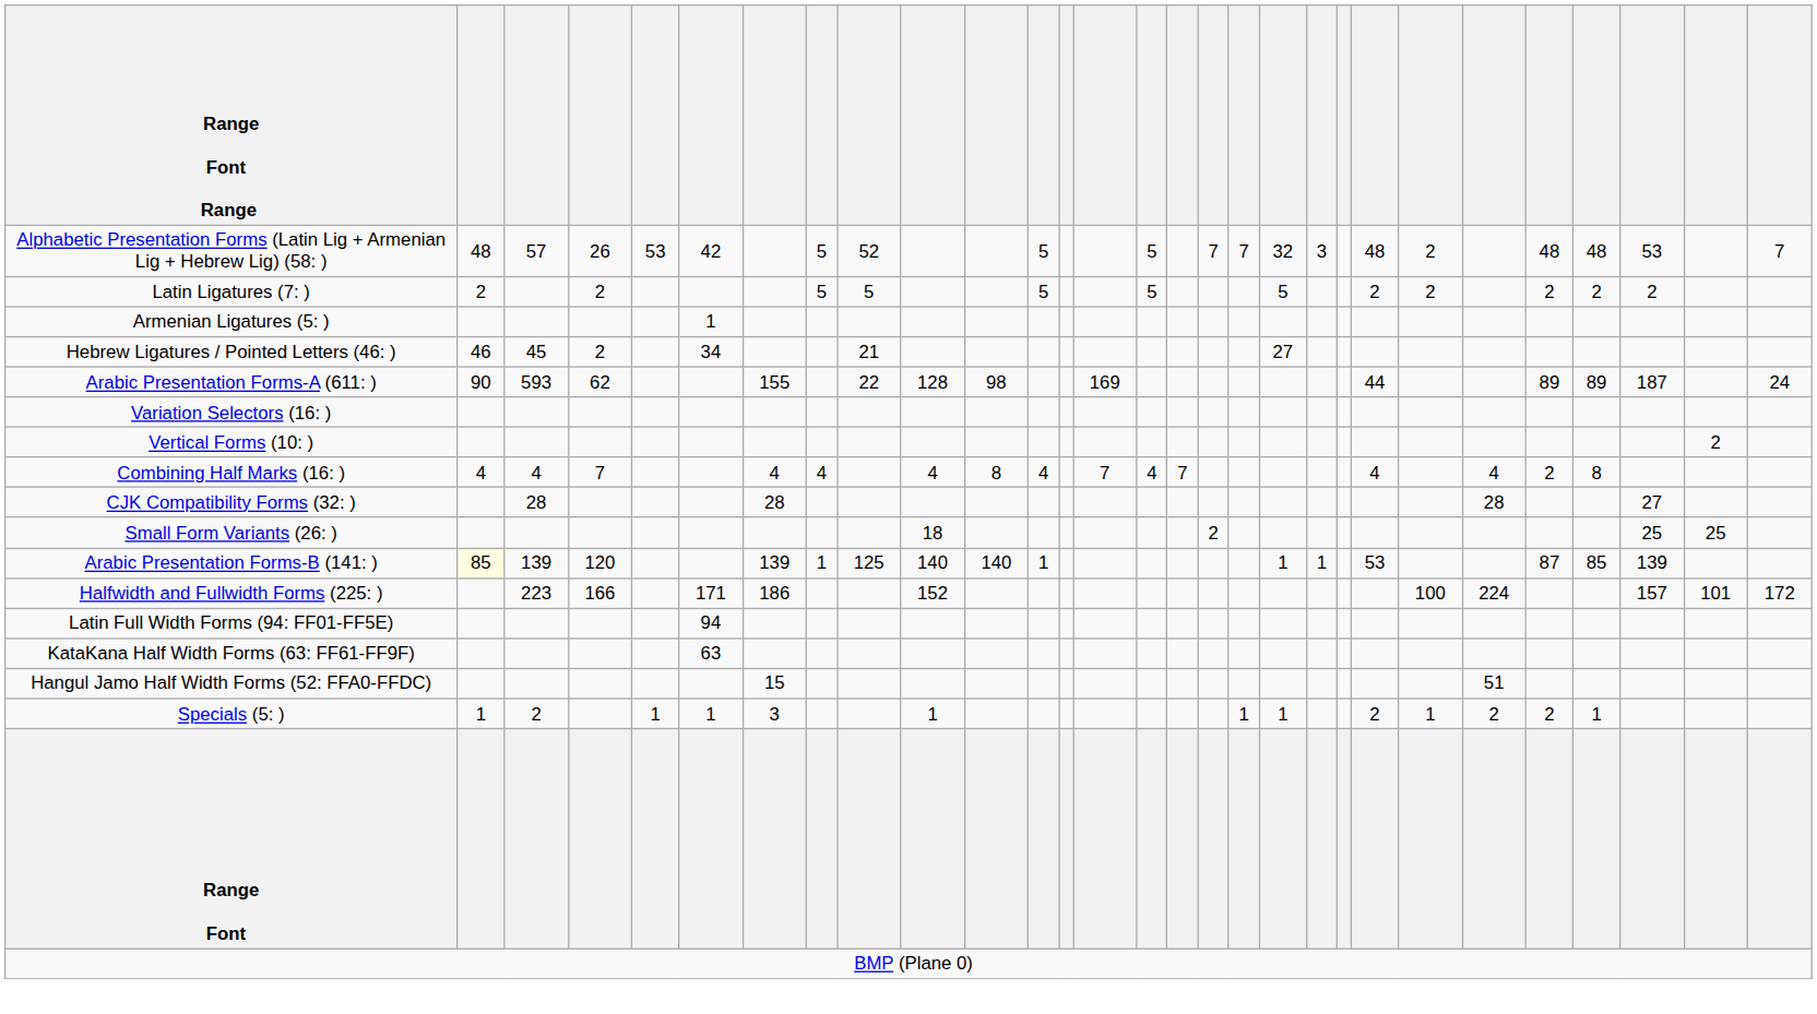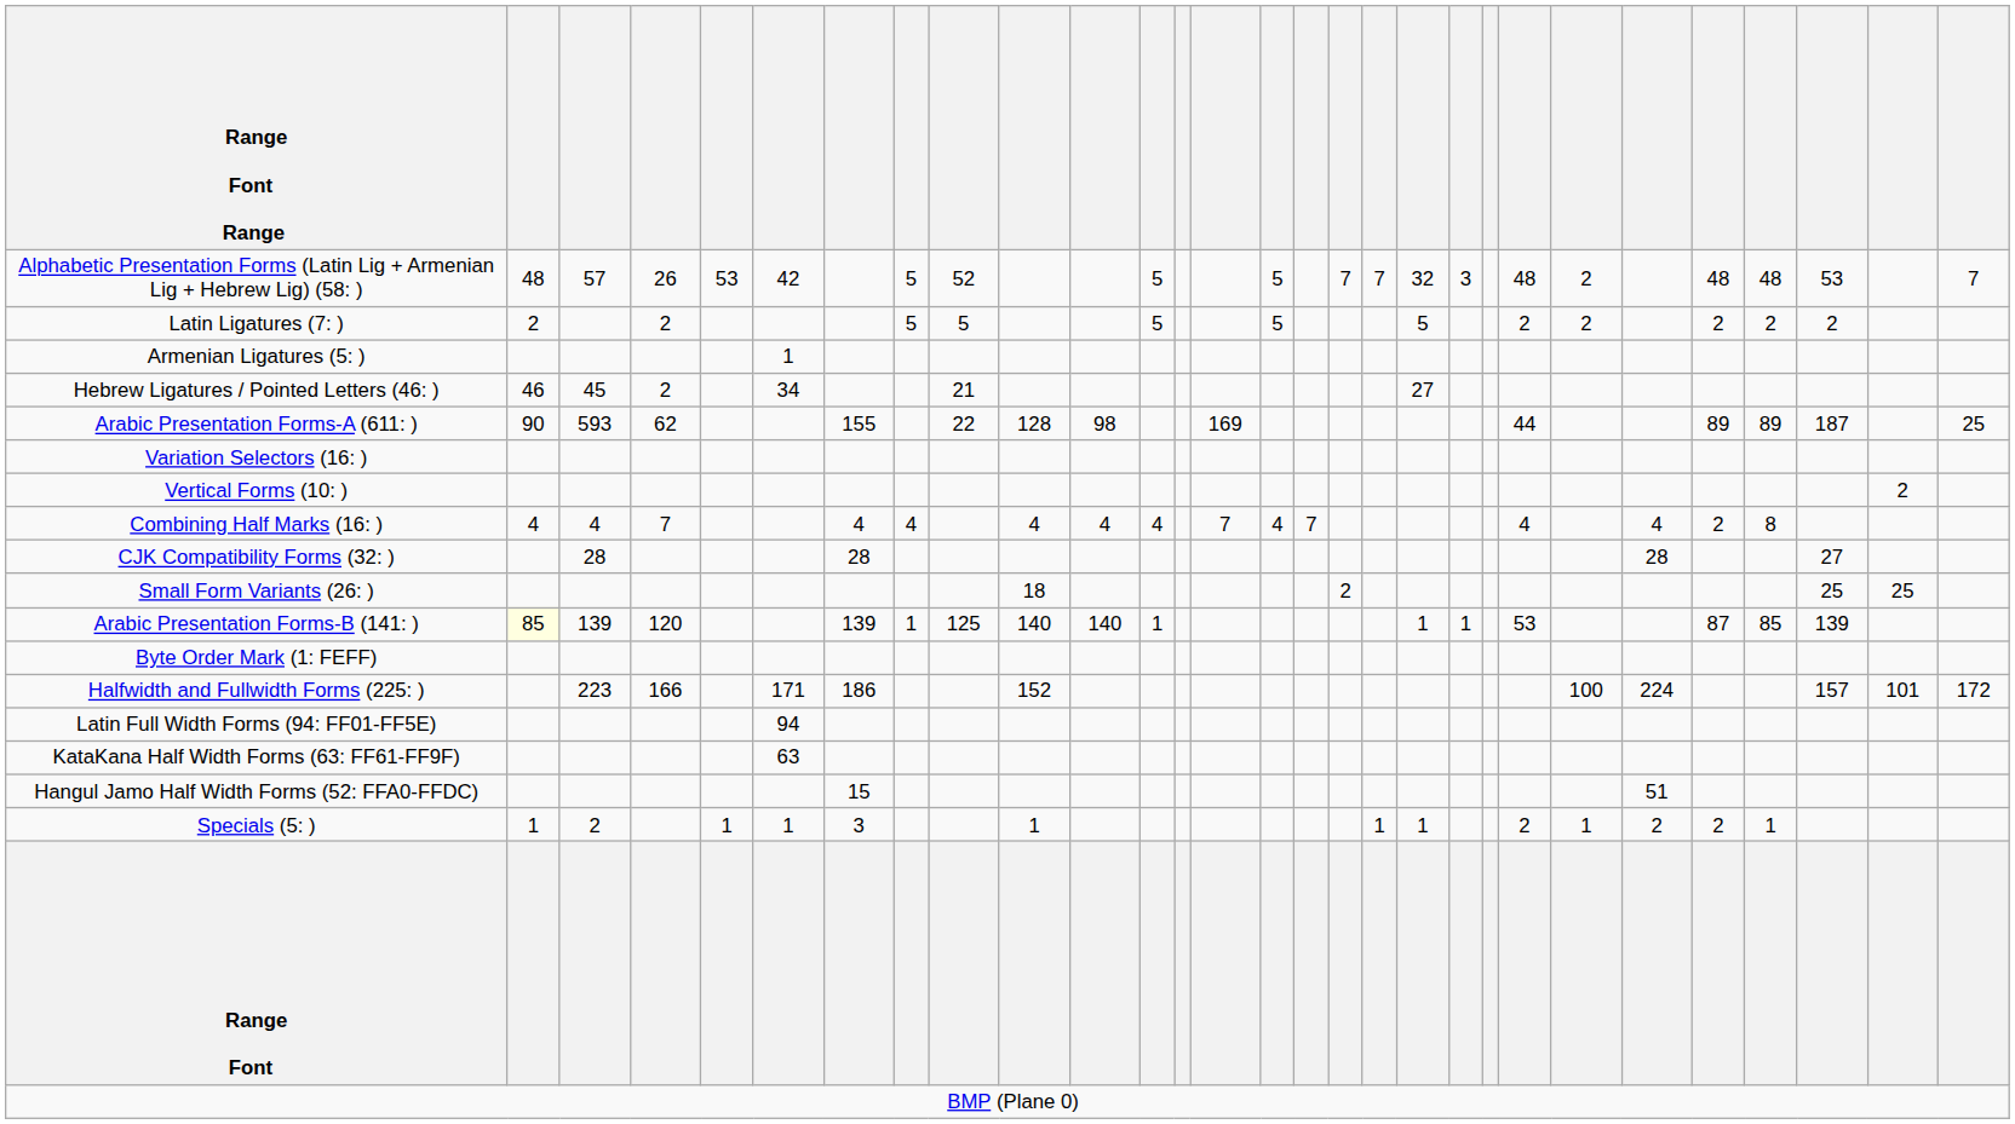Arabic Presentation Forms-A (611: ) | column 29: 24 -> 25
Combining Half Marks (16: ) | column 11: 8 -> 4
+ row: Byte Order Mark (1: FEFF)
